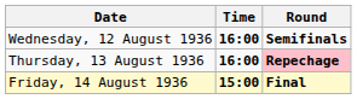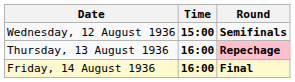Wednesday, 12 August 1936 | Time: 16:00 -> 15:00
Friday, 14 August 1936 | Time: 15:00 -> 16:00
